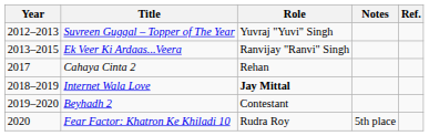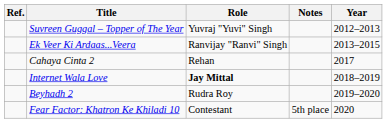columns swapped: Year <-> Ref.
Beyhadh 2 | Role: Contestant -> Rudra Roy
Fear Factor: Khatron Ke Khiladi 10 | Role: Rudra Roy -> Contestant
